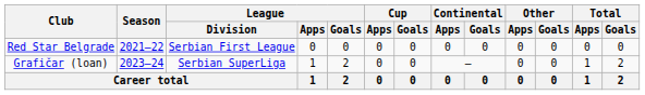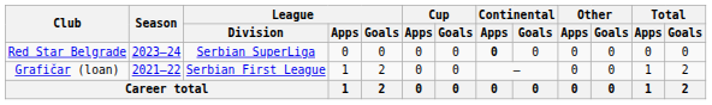Red Star Belgrade | Season: 2021–22 -> 2023–24
Red Star Belgrade | League / Division: Serbian First League -> Serbian SuperLiga
Red Star Belgrade | Continental / Apps: normal -> bold
Grafičar (loan) | Season: 2023–24 -> 2021–22
Grafičar (loan) | League / Division: Serbian SuperLiga -> Serbian First League
